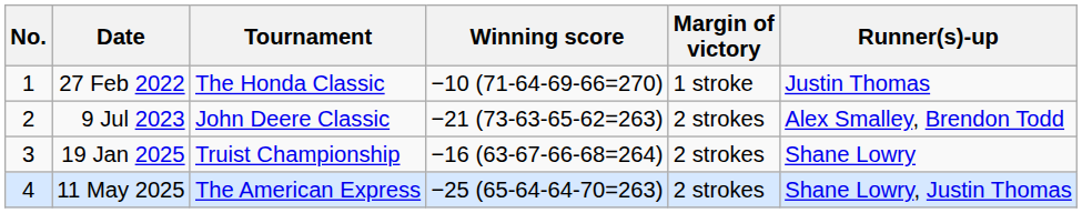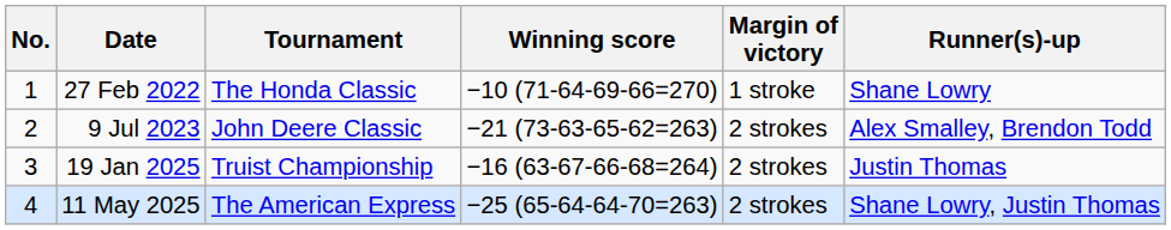27 Feb 2022 | Runner(s)-up: Justin Thomas -> Shane Lowry
19 Jan 2025 | Runner(s)-up: Shane Lowry -> Justin Thomas
